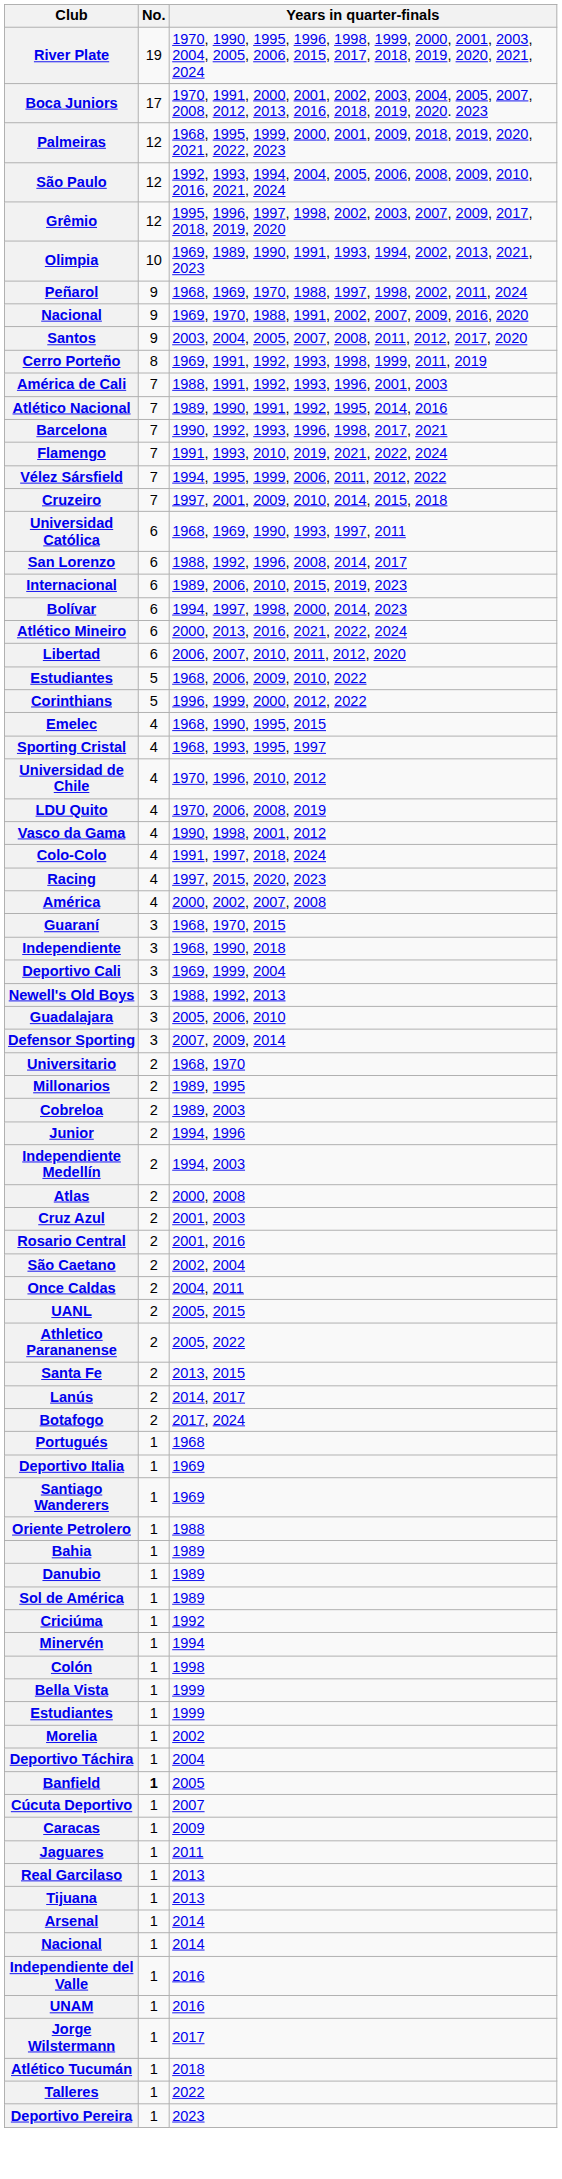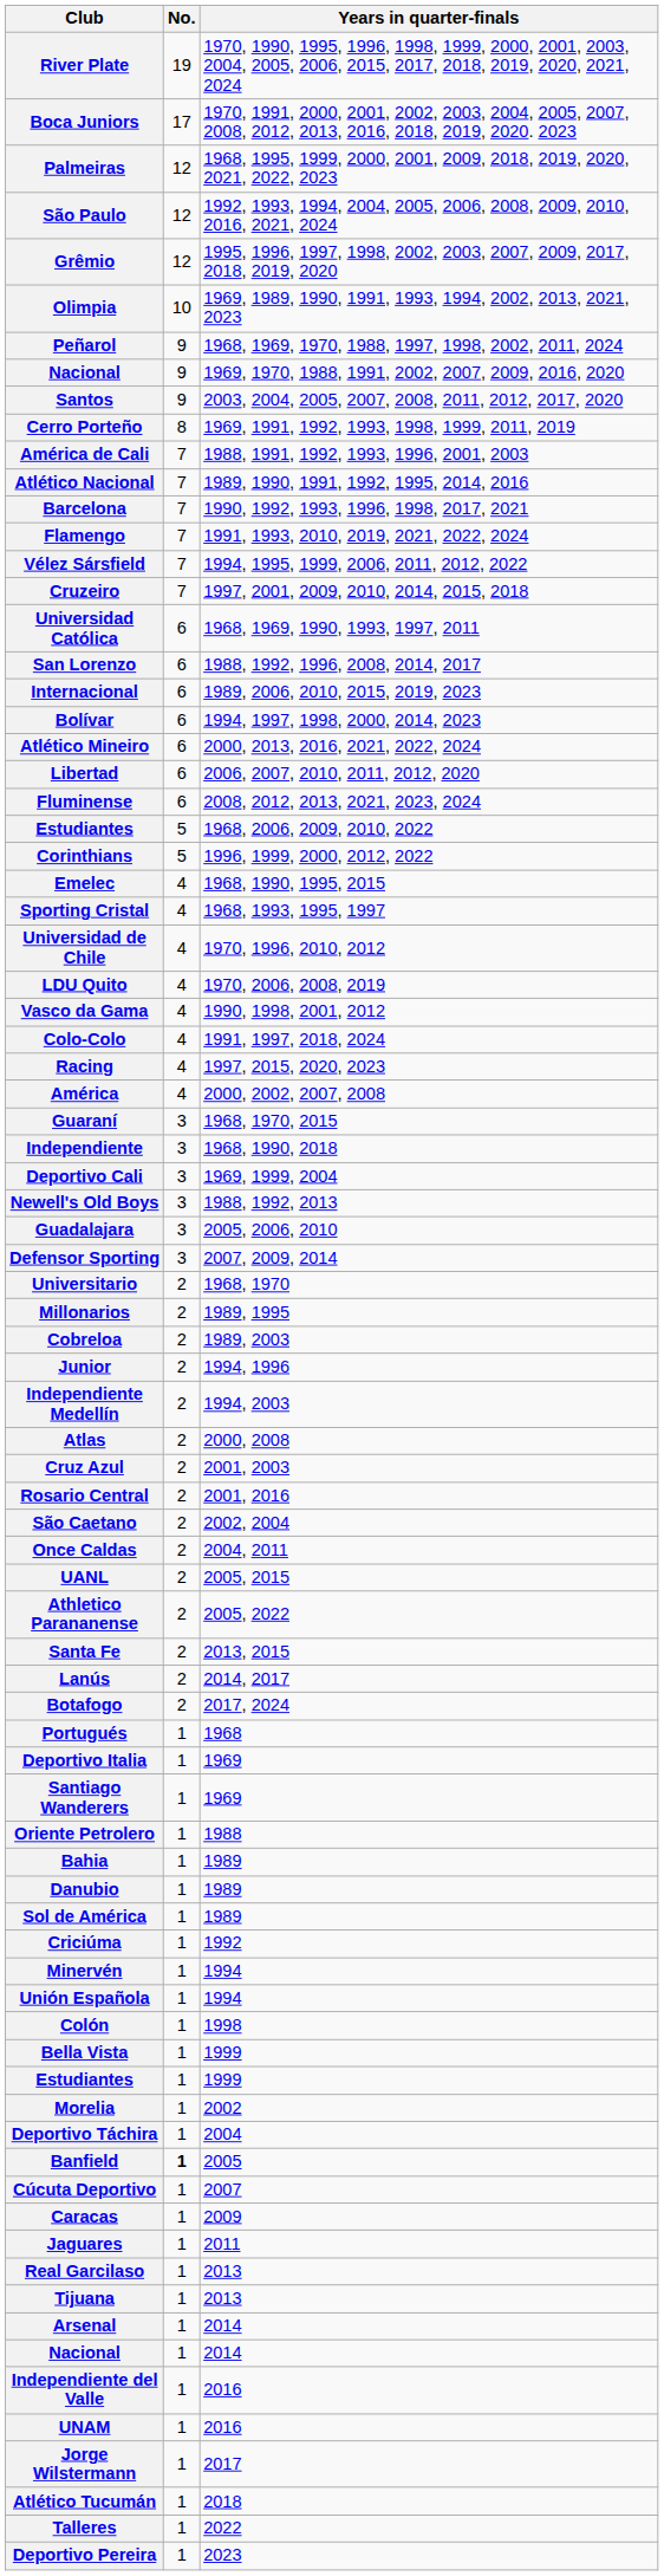+ row: Fluminense | 6 | 2008, 2012, 2013, 2021, 2023, 2024
+ row: Unión Española | 1 | 1994
